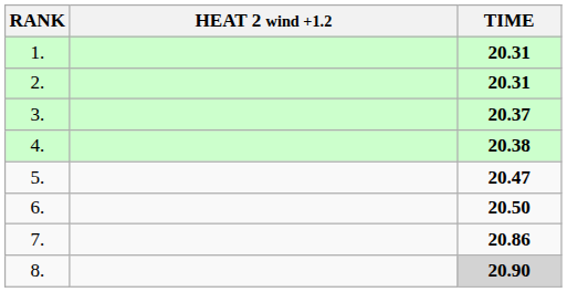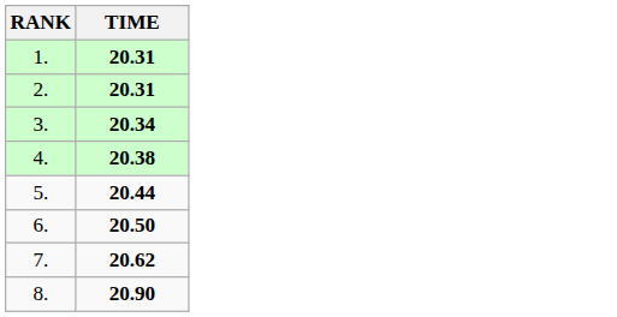- column: HEAT 2 wind +1.2
3. | TIME: 20.37 -> 20.34
5. | TIME: 20.47 -> 20.44
7. | TIME: 20.86 -> 20.62
8. | TIME: lightgrey background -> no background
